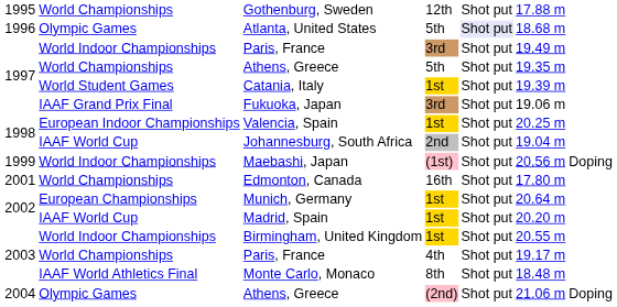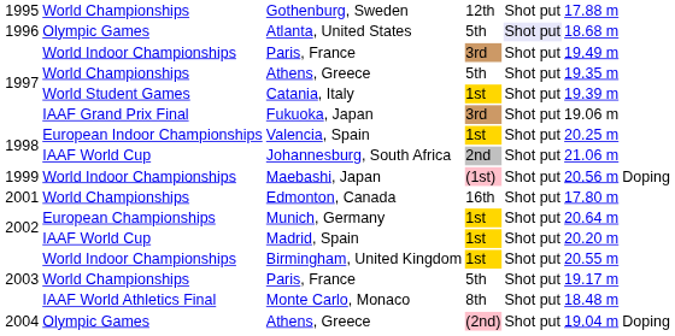Johannesburg, South Africa | column 6: 19.04 m -> 21.06 m
World Championships / Paris, France | column 4: 4th -> 5th
Olympic Games / Athens, Greece | column 6: 21.06 m -> 19.04 m
